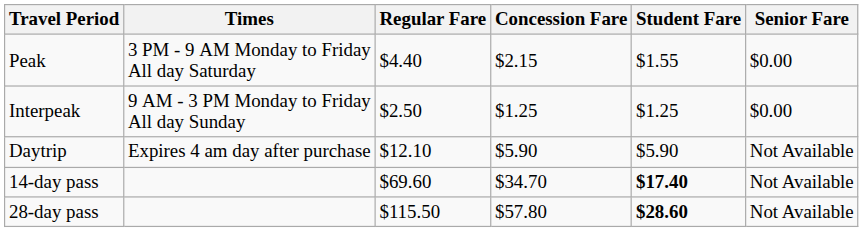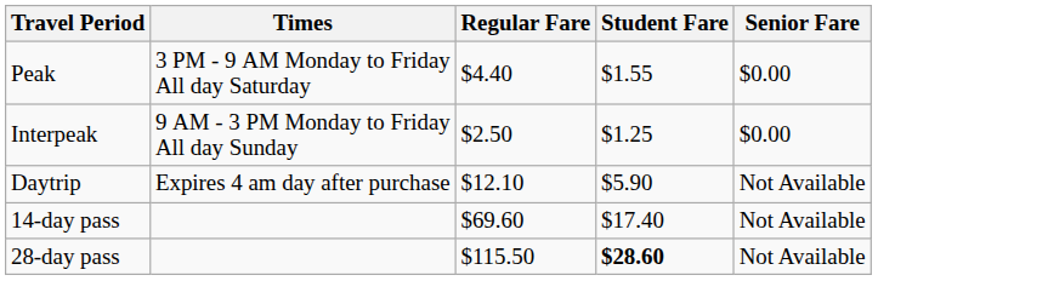- column: Concession Fare | $2.15 | $1.25 | $5.90 | $34.70 | $57.80
14-day pass | Student Fare: bold -> normal
